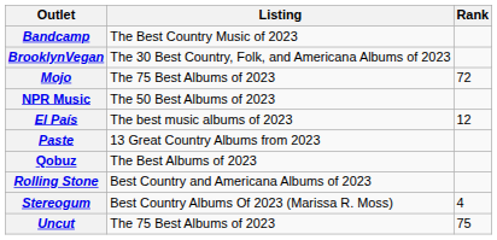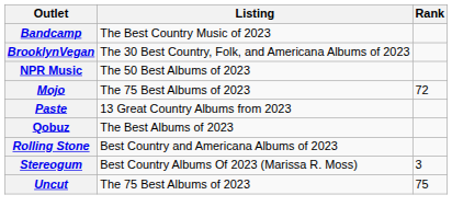rows swapped: Mojo <-> NPR Music
- row: El País | The best music albums of 2023 | 12
Stereogum | Rank: 4 -> 3
